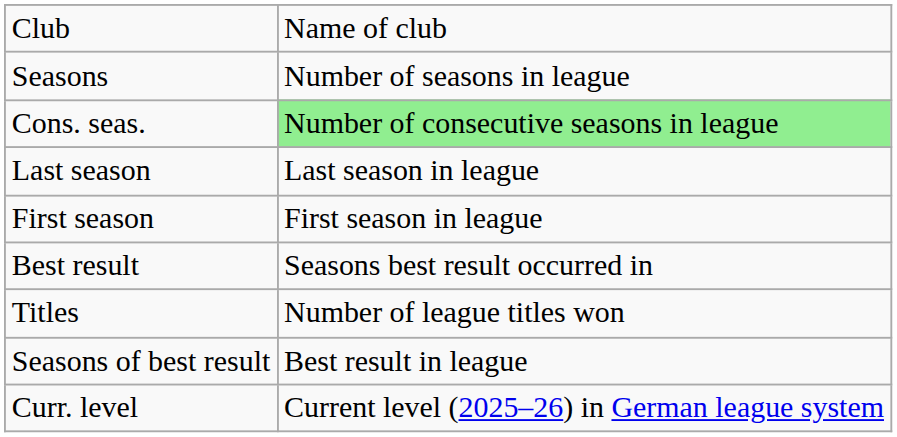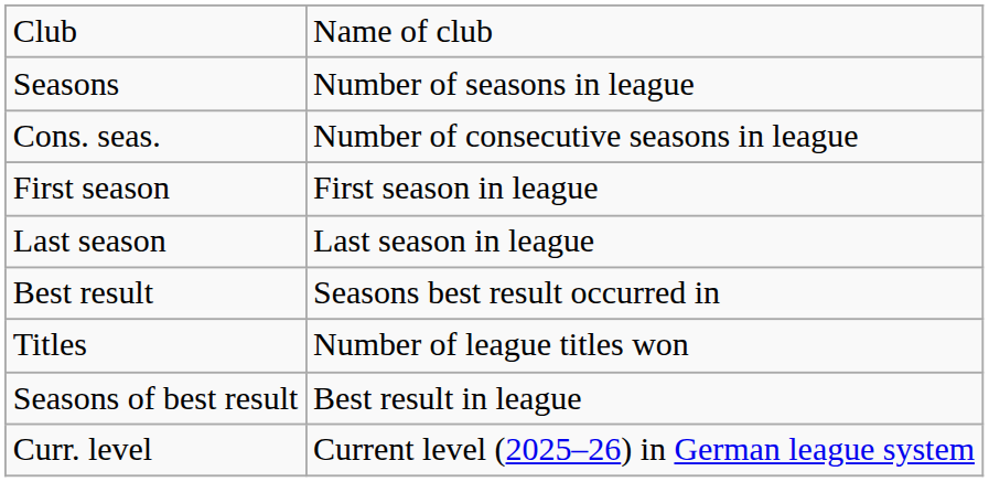Cons. seas. | column 2: lightgreen background -> no background
rows swapped: First season <-> Last season
